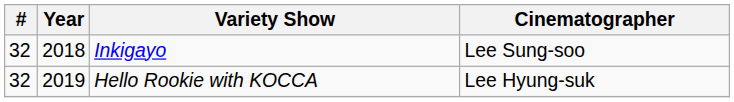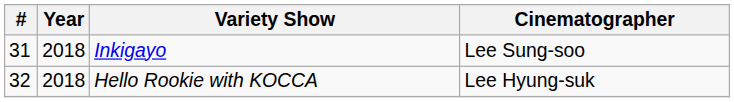Inkigayo | #: 32 -> 31
Hello Rookie with KOCCA | Year: 2019 -> 2018
